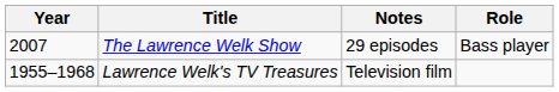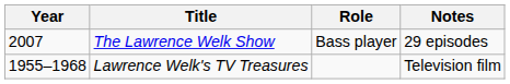columns swapped: Role <-> Notes
